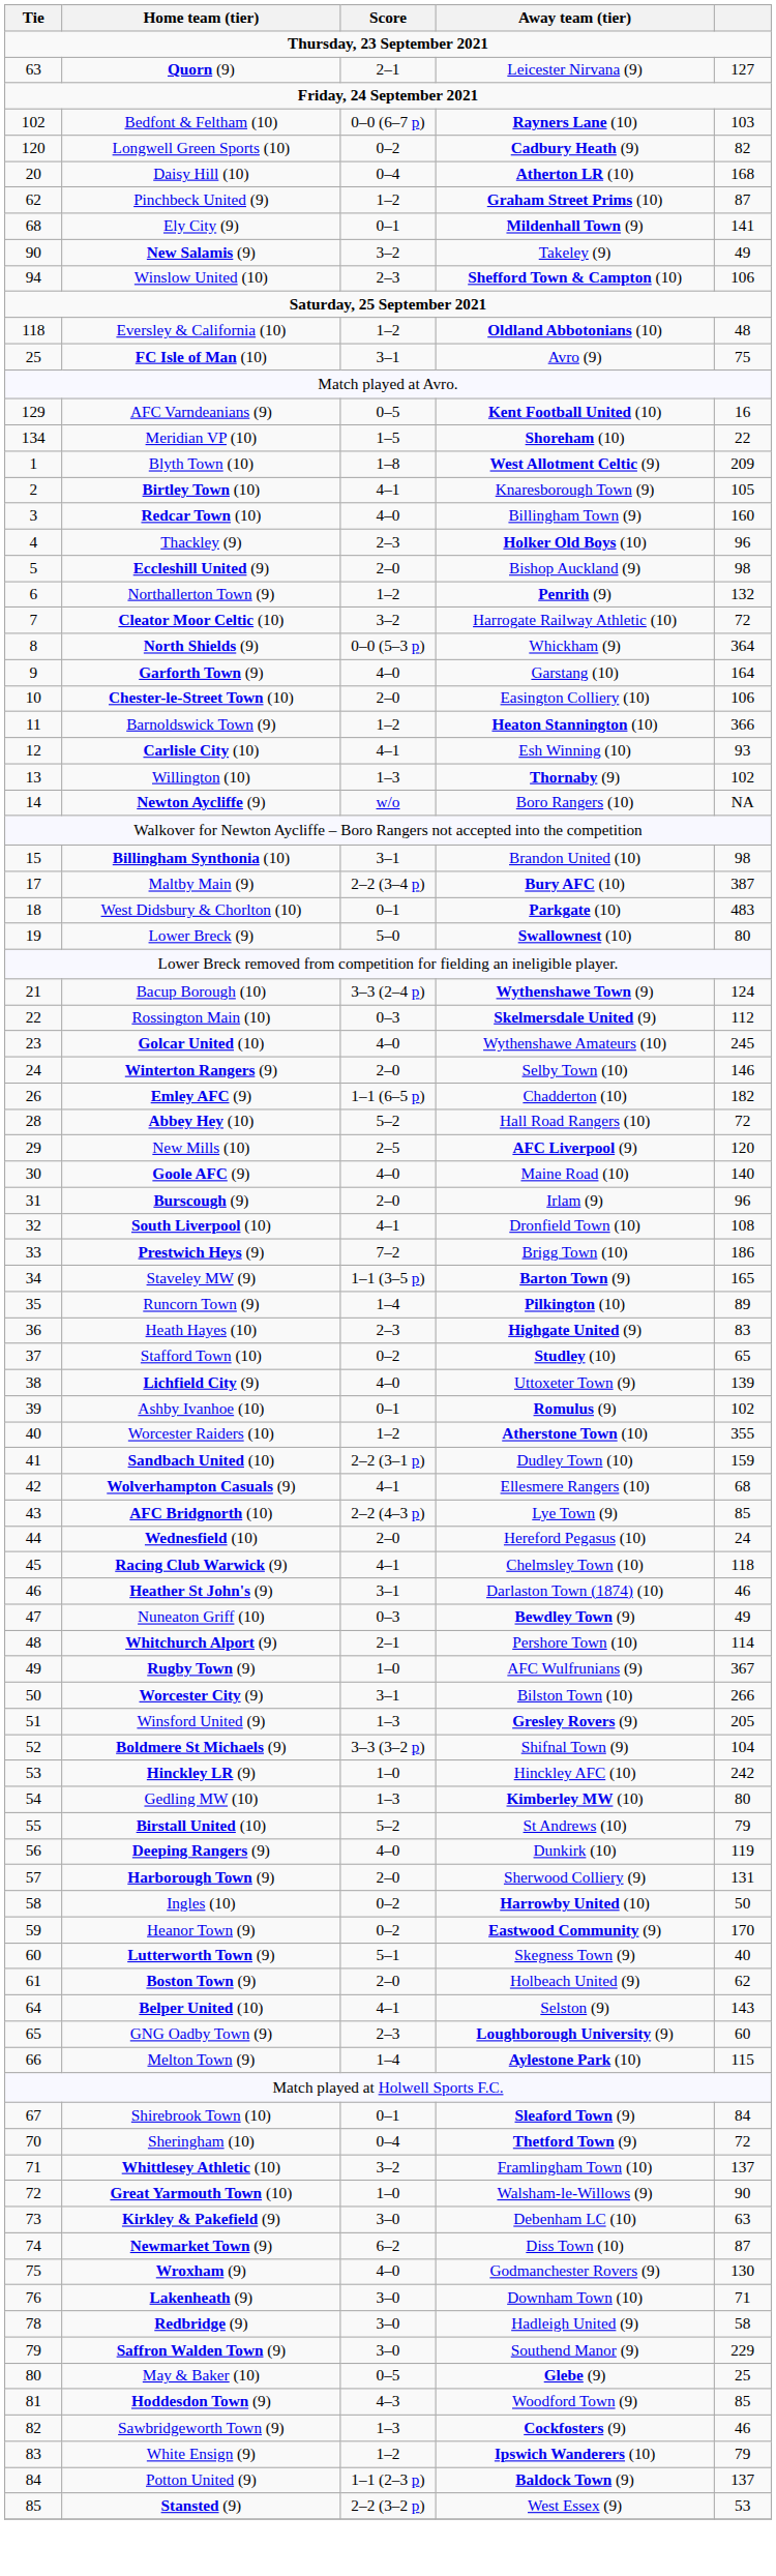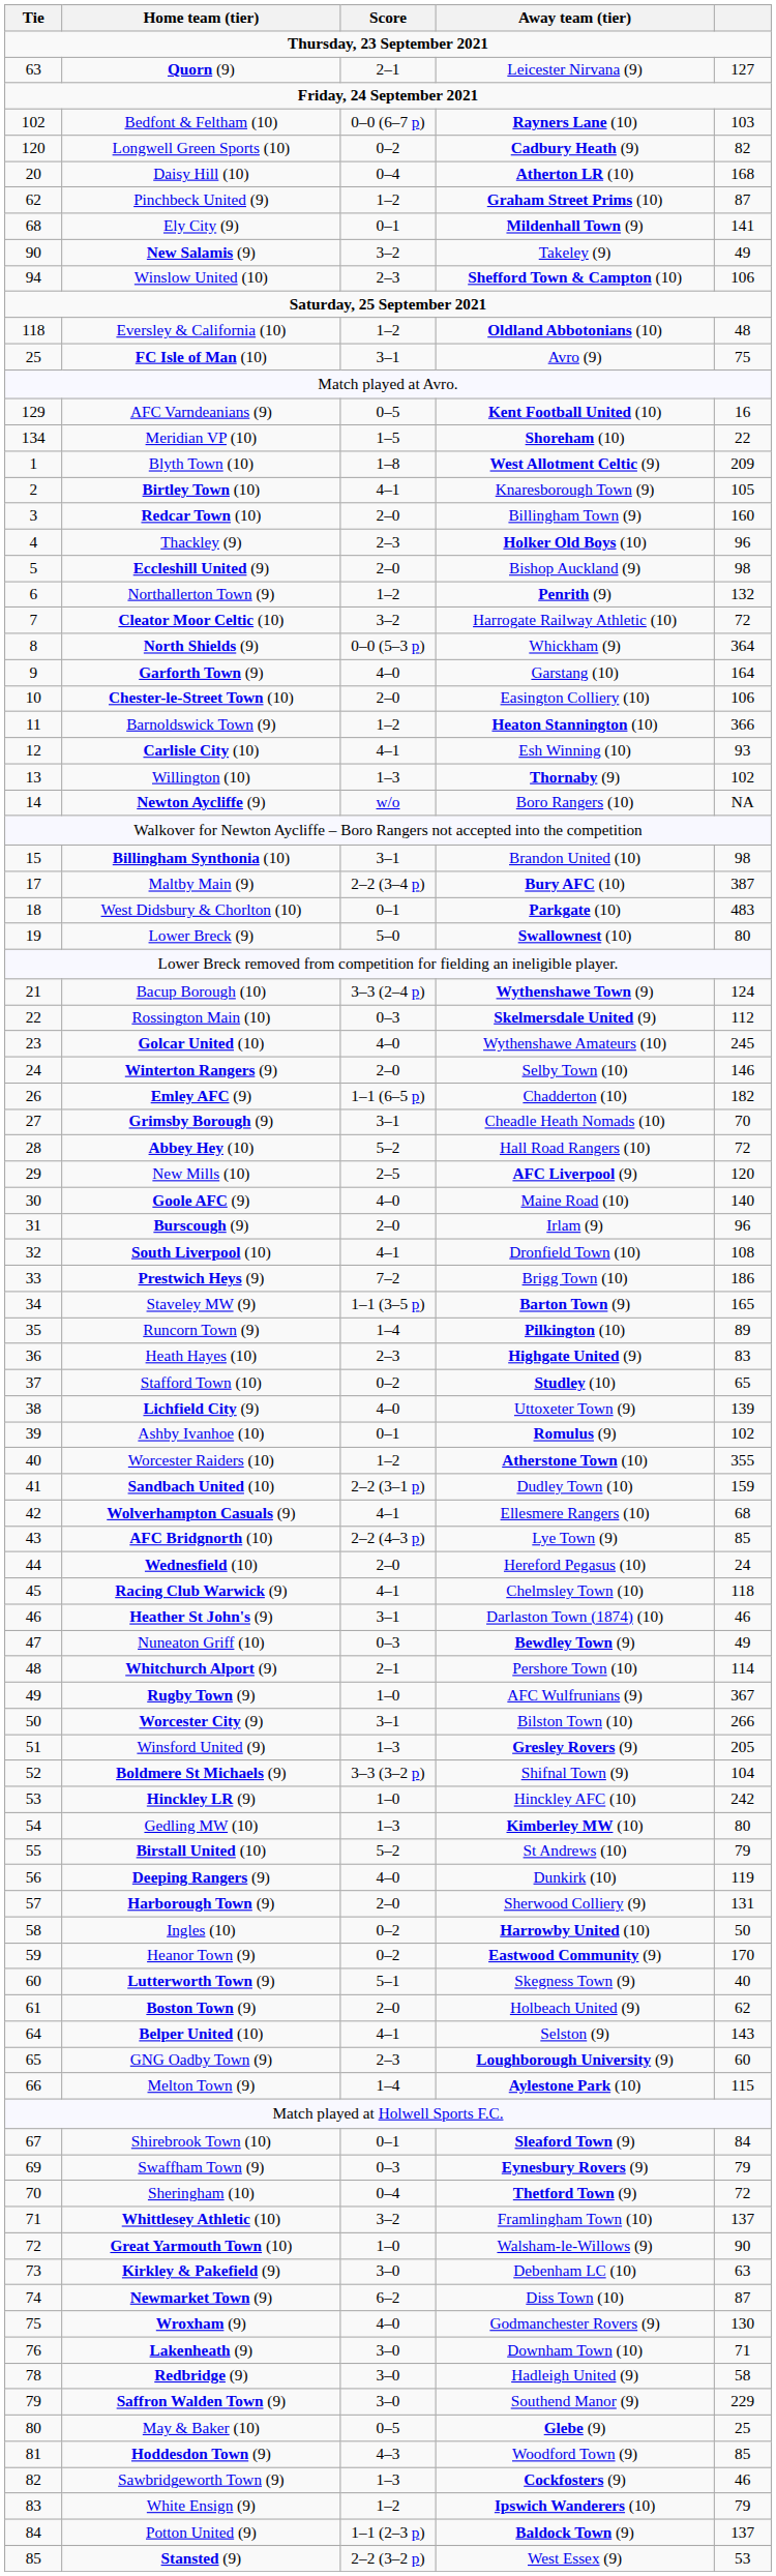Redcar Town (10) | Score: 4–0 -> 2–0
+ row: 27 | Grimsby Borough (9) | 3–1 | Cheadle Heath Nomads (10) | 70
+ row: 69 | Swaffham Town (9) | 0–3 | Eynesbury Rovers (9) | 79
